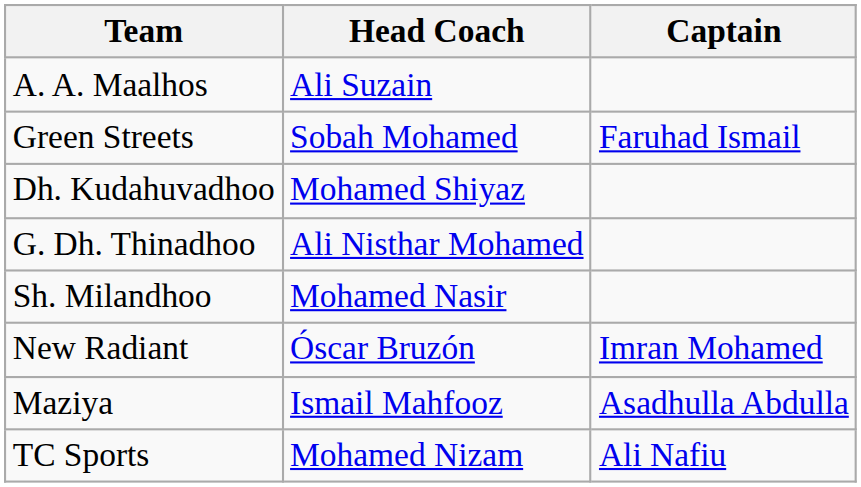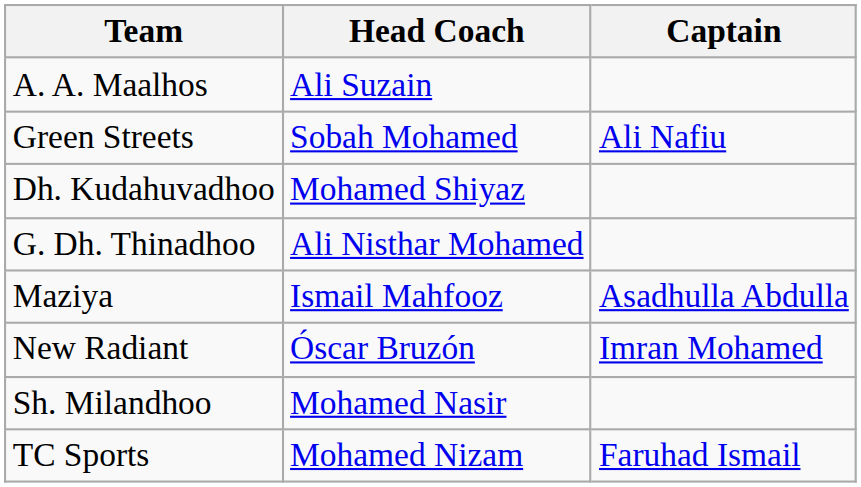Green Streets | Captain: Faruhad Ismail -> Ali Nafiu
rows swapped: Maziya <-> Sh. Milandhoo
TC Sports | Captain: Ali Nafiu -> Faruhad Ismail
